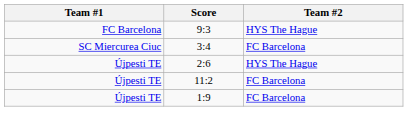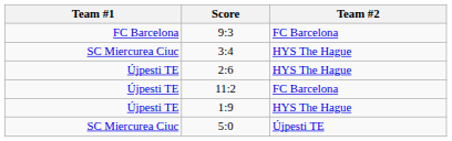9:3 | Team #2: HYS The Hague -> FC Barcelona
3:4 | Team #2: FC Barcelona -> HYS The Hague
1:9 | Team #2: FC Barcelona -> HYS The Hague
+ row: SC Miercurea Ciuc | 5:0 | Újpesti TE
